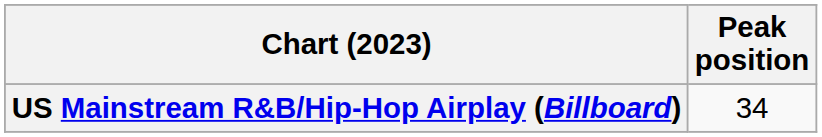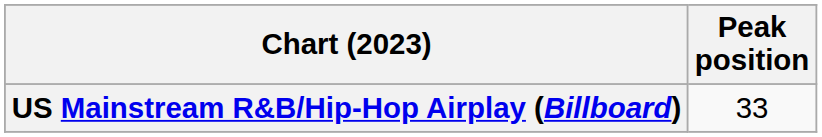US Mainstream R&B/Hip-Hop Airplay (Billboard) | Peak position: 34 -> 33
